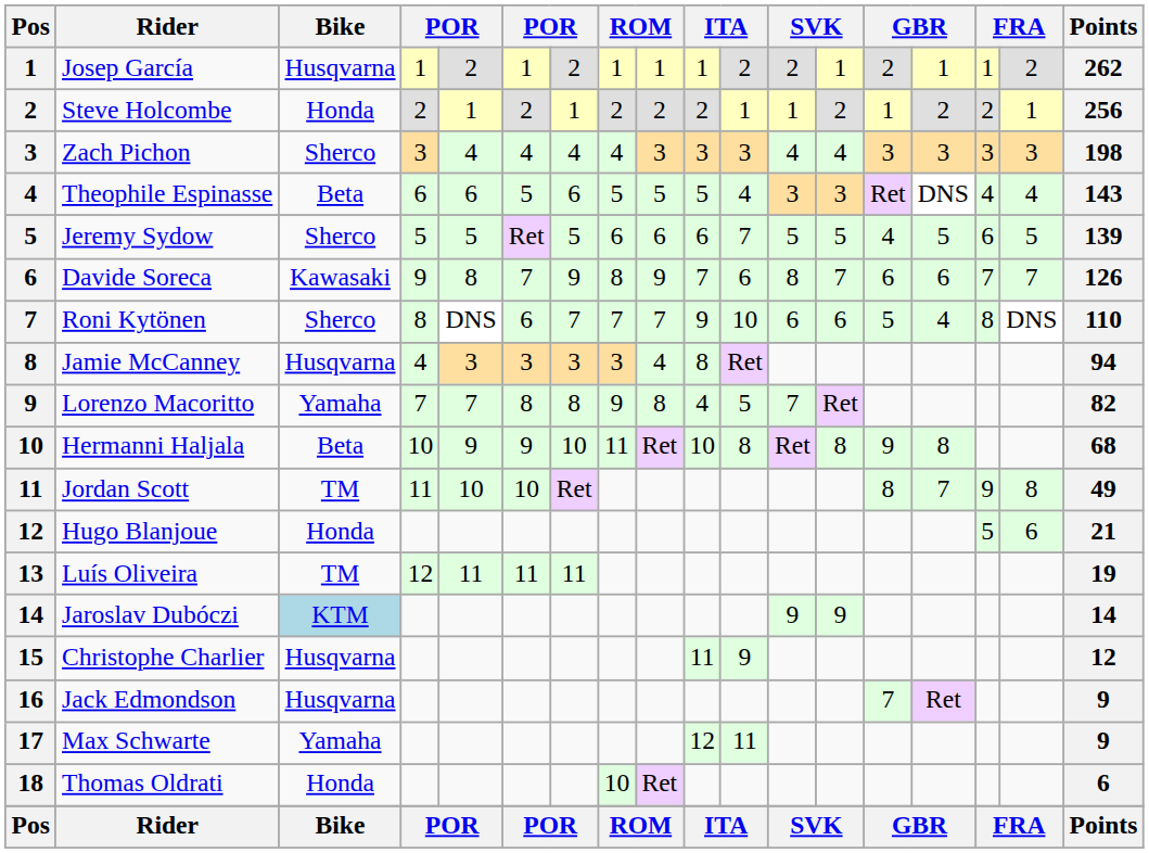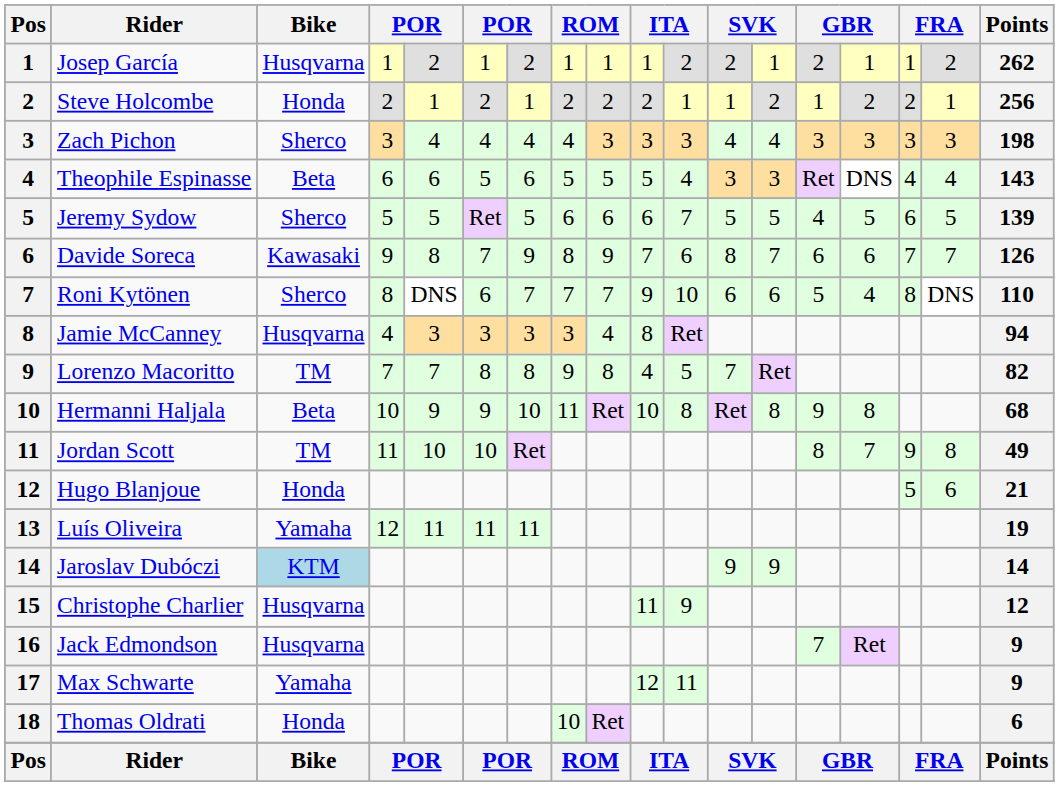Lorenzo Macoritto | Bike: Yamaha -> TM
Luís Oliveira | Bike: TM -> Yamaha
